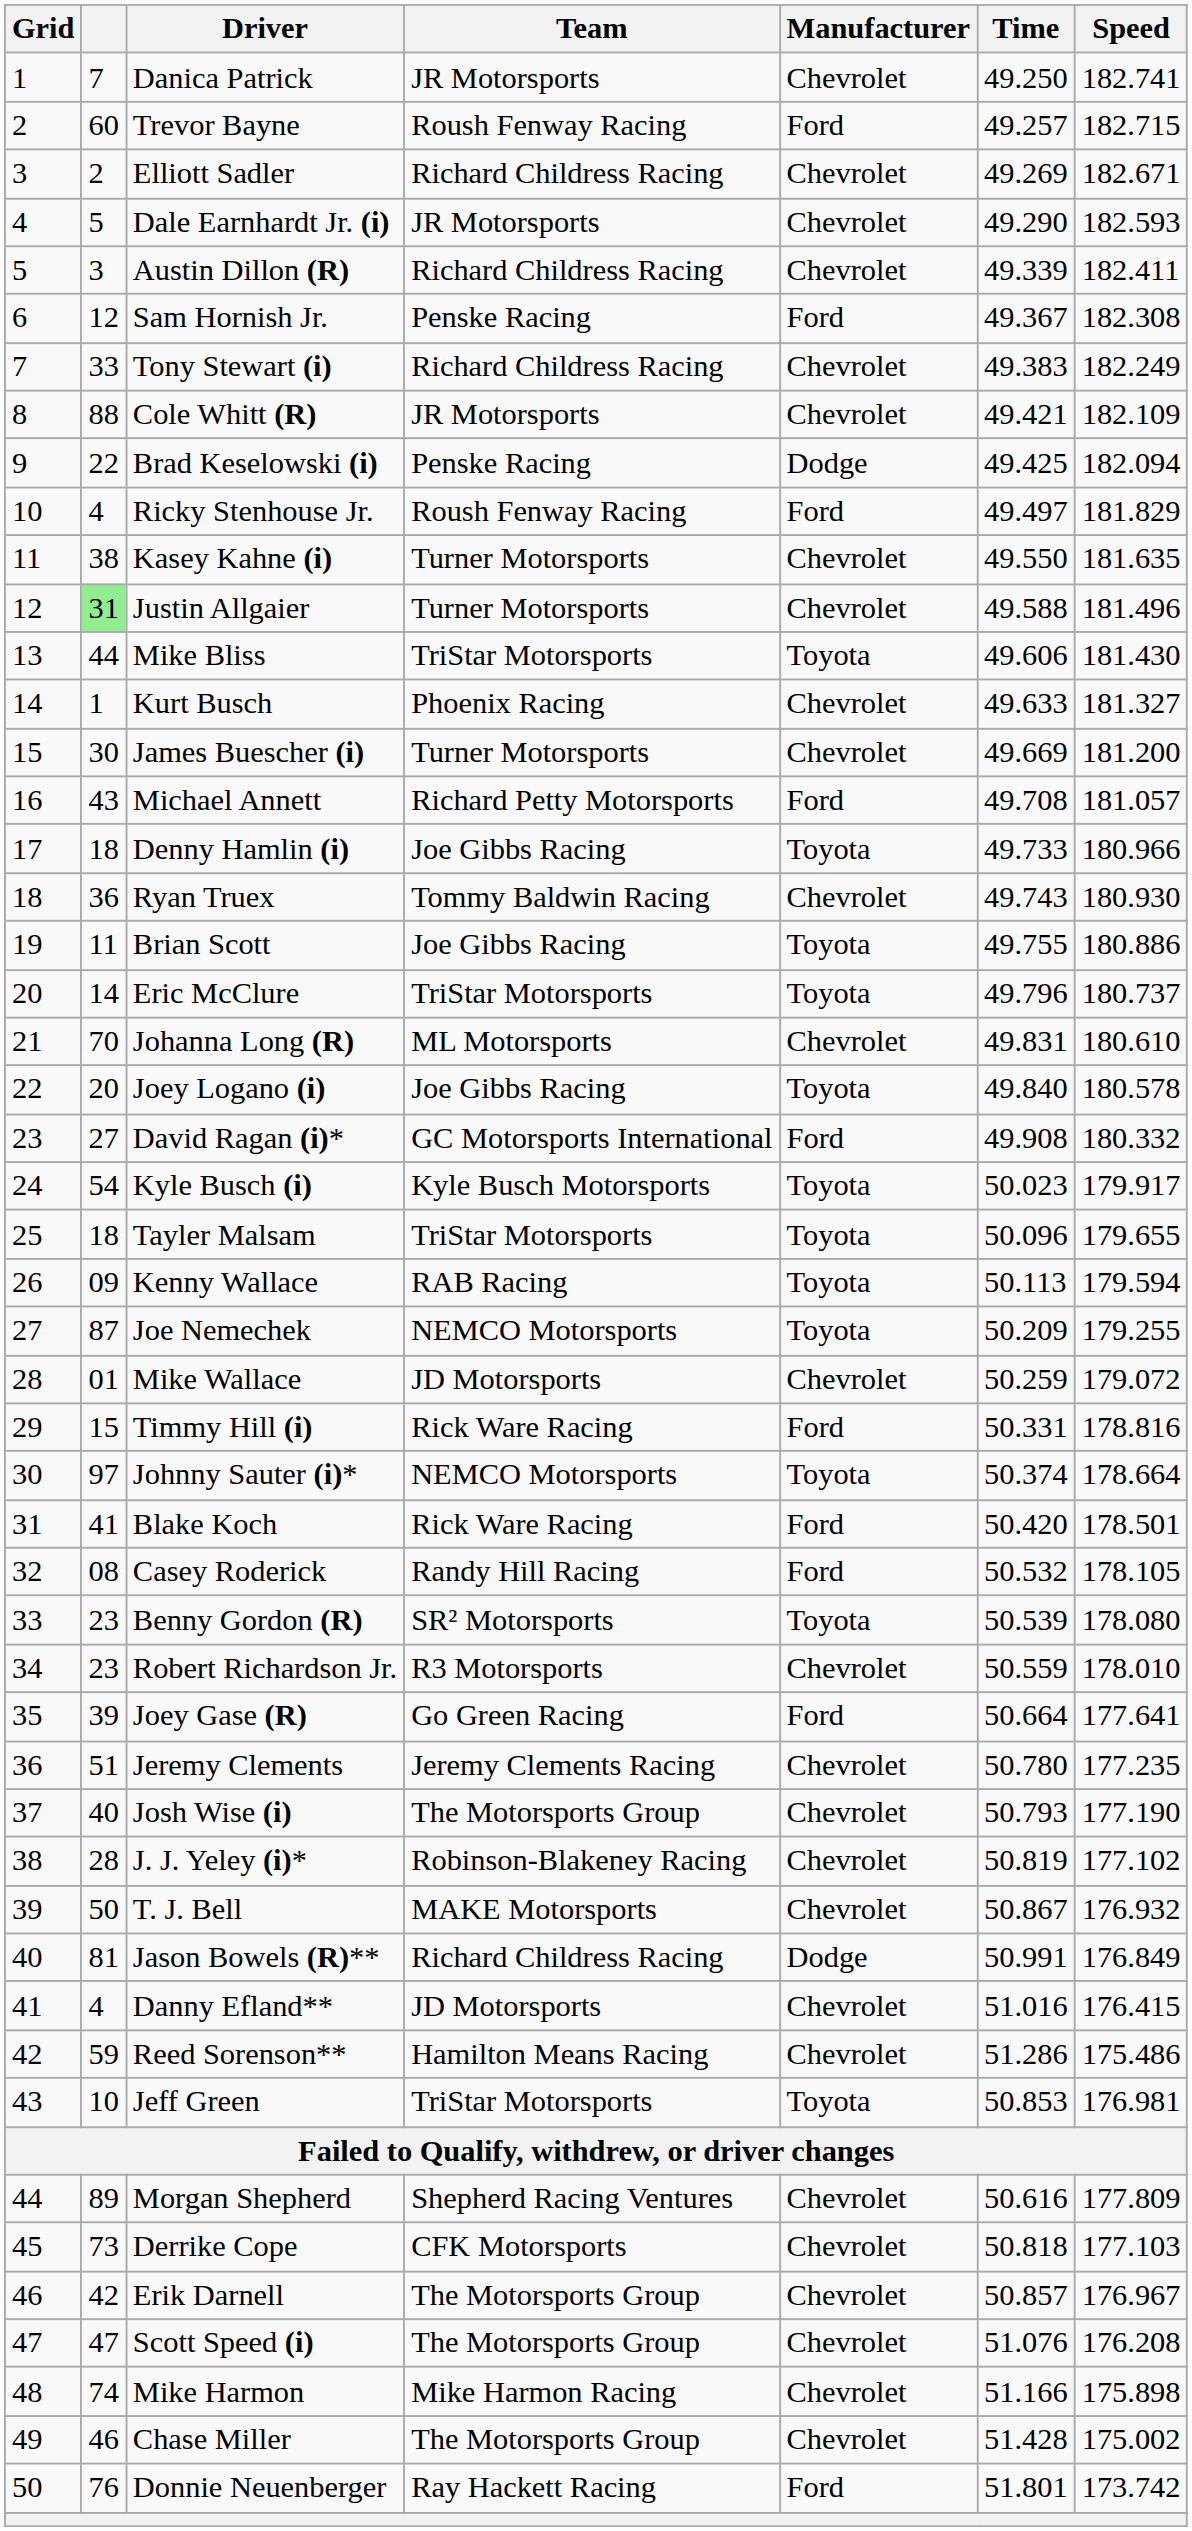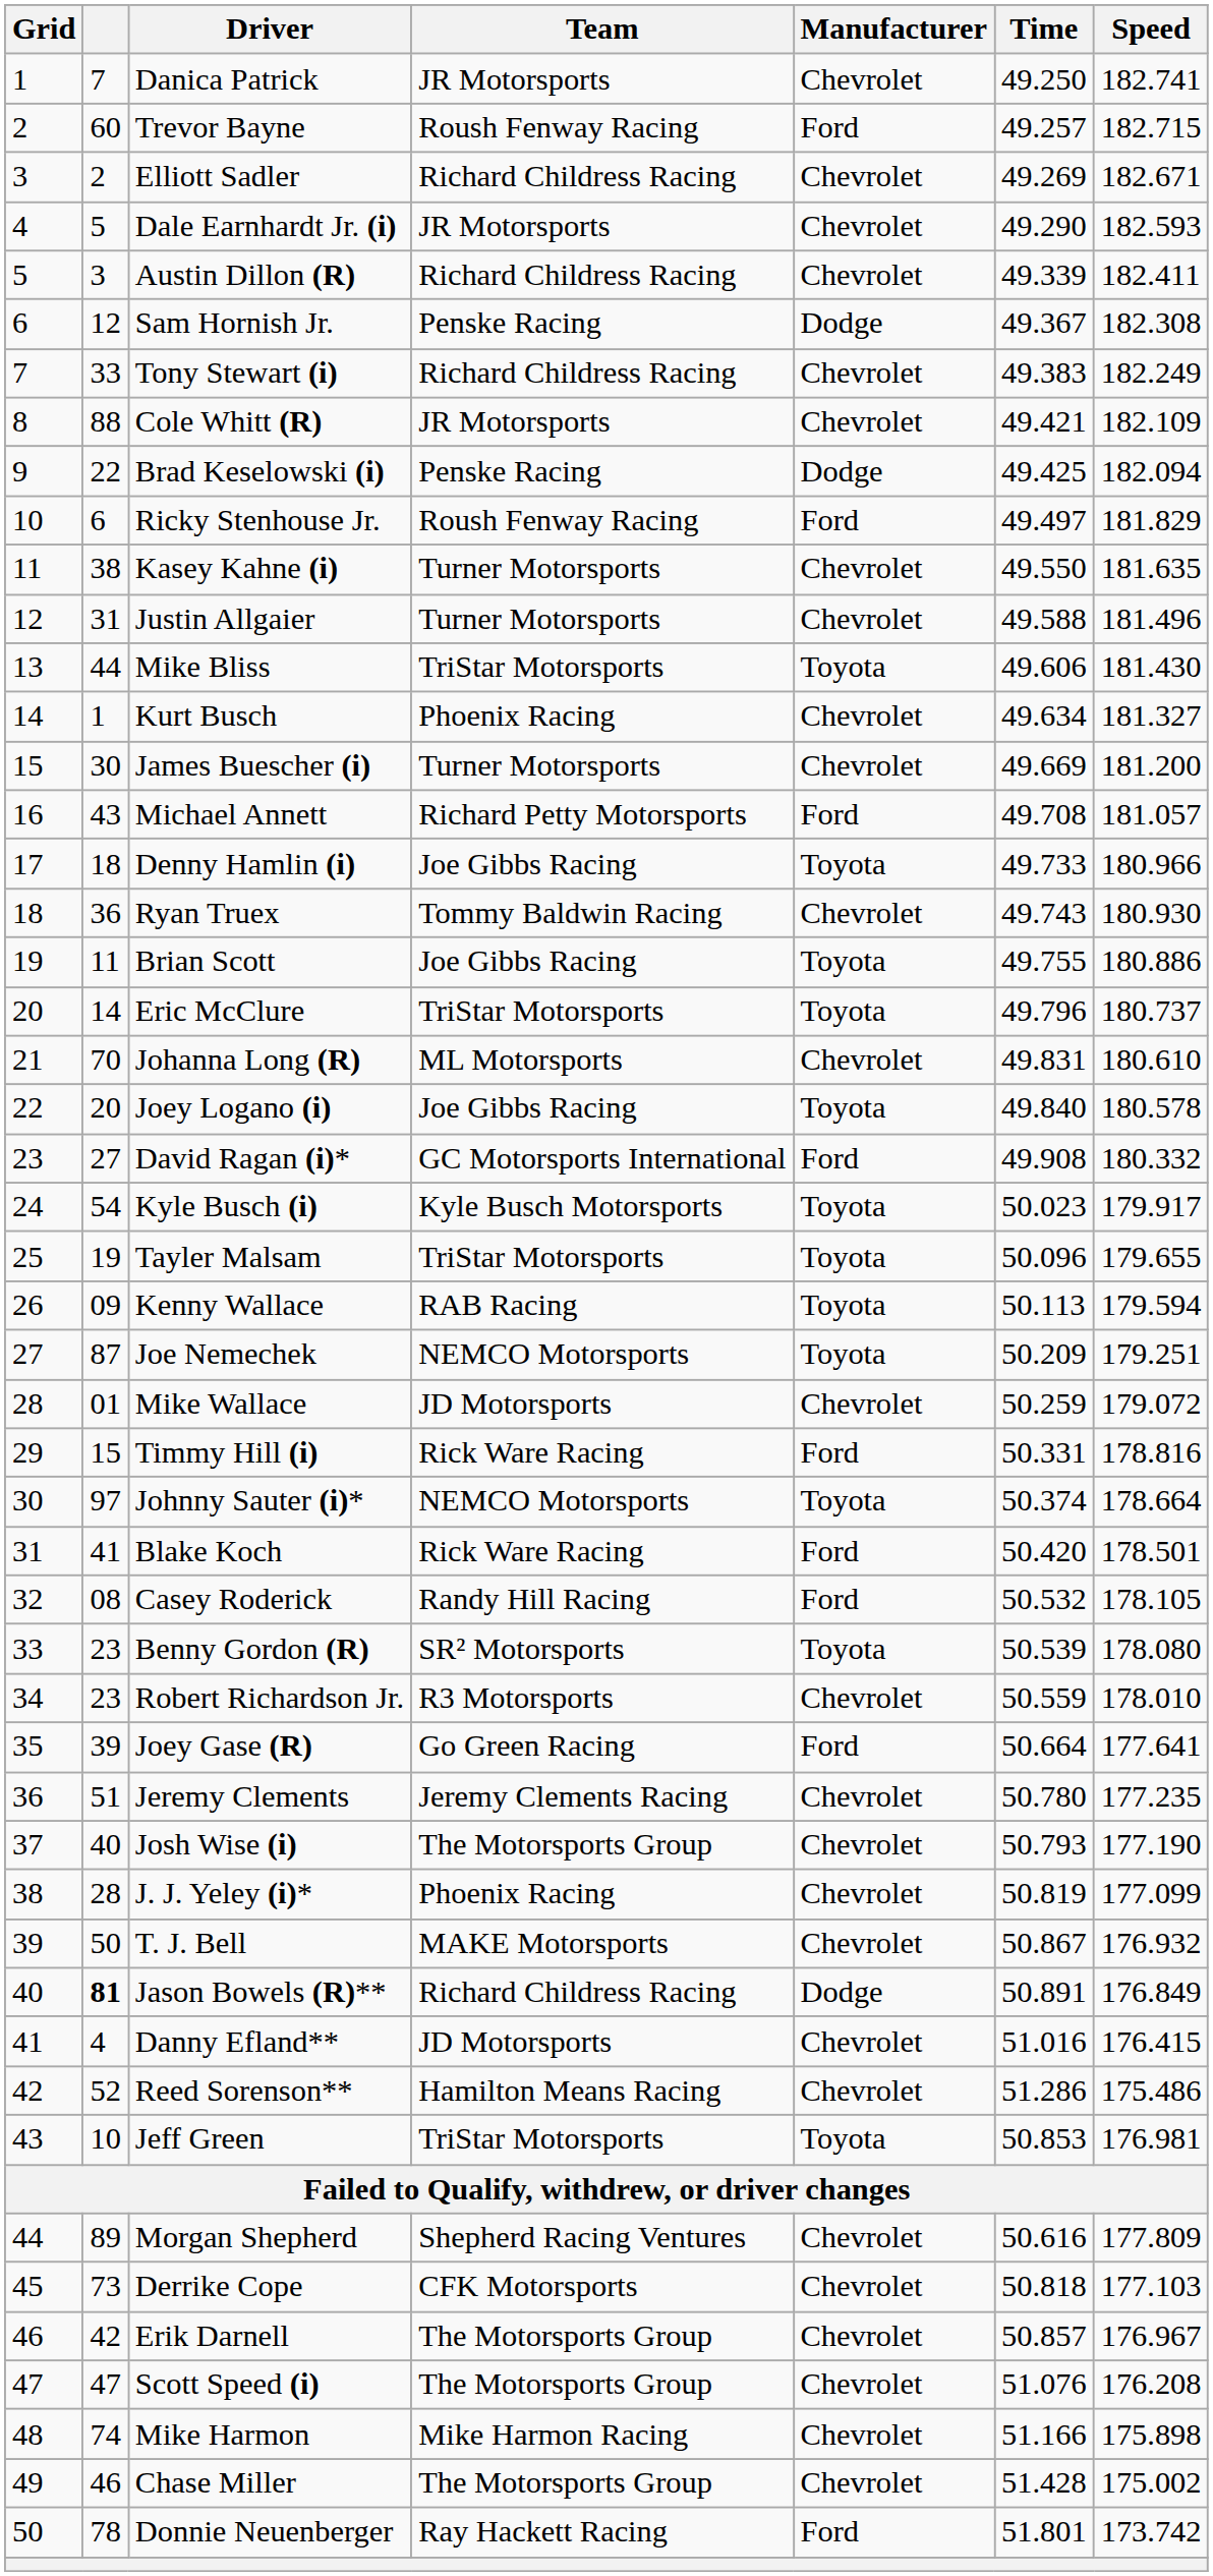Sam Hornish Jr. | Manufacturer: Ford -> Dodge
Ricky Stenhouse Jr. | column 2: 4 -> 6
Justin Allgaier | column 2: lightgreen background -> no background
Kurt Busch | Time: 49.633 -> 49.634
Tayler Malsam | column 2: 18 -> 19
Joe Nemechek | Speed: 179.255 -> 179.251
J. J. Yeley (i)* | Team: Robinson-Blakeney Racing -> Phoenix Racing
J. J. Yeley (i)* | Speed: 177.102 -> 177.099
Jason Bowels (R)** | column 2: normal -> bold
Jason Bowels (R)** | Time: 50.991 -> 50.891
Reed Sorenson** | column 2: 59 -> 52
Donnie Neuenberger | column 2: 76 -> 78
